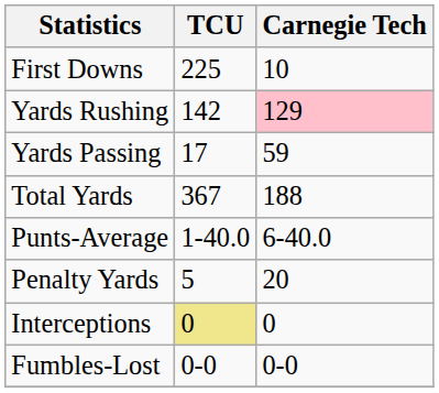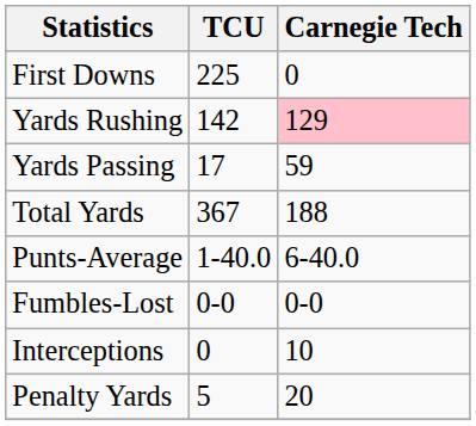First Downs | Carnegie Tech: 10 -> 0
rows swapped: Fumbles-Lost <-> Penalty Yards
Interceptions | TCU: khaki background -> no background
Interceptions | Carnegie Tech: 0 -> 10
